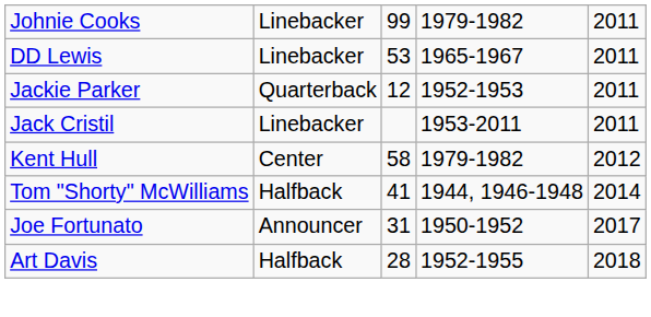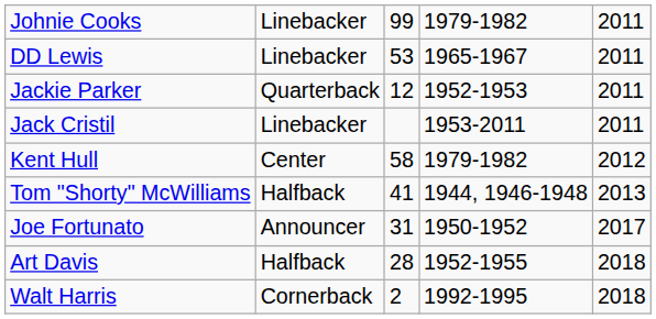Tom "Shorty" McWilliams | column 5: 2014 -> 2013
+ row: Walt Harris | Cornerback | 2 | 1992-1995 | 2018
